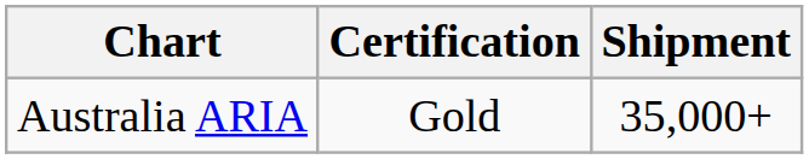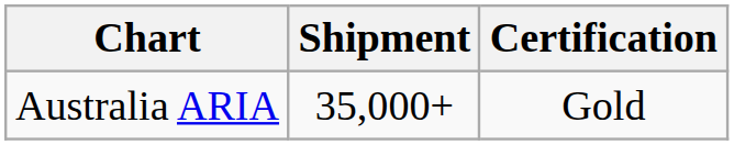columns swapped: Certification <-> Shipment
